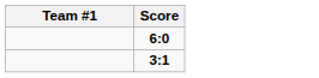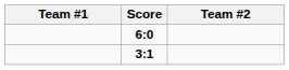+ column: Team #2
